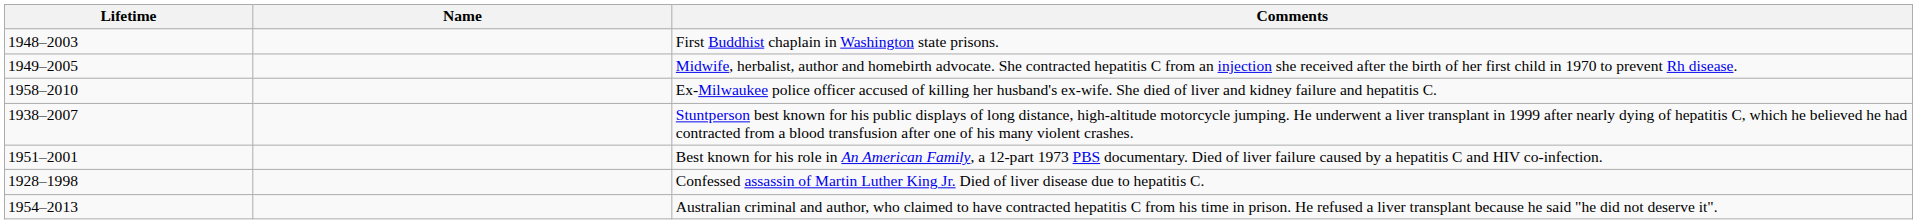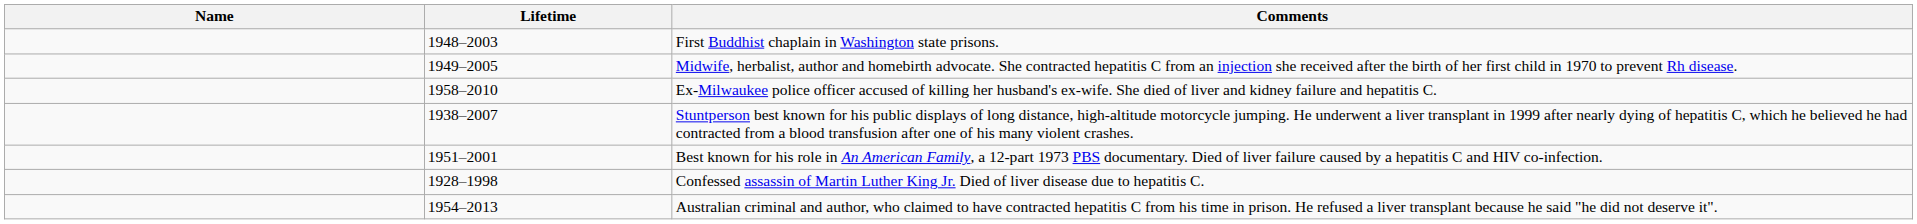columns swapped: Name <-> Lifetime
